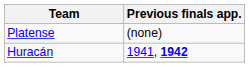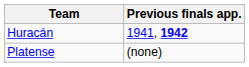rows swapped: Huracán <-> Platense
